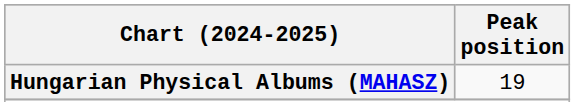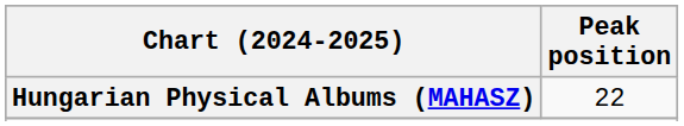Hungarian Physical Albums (MAHASZ) | Peak position: 19 -> 22
